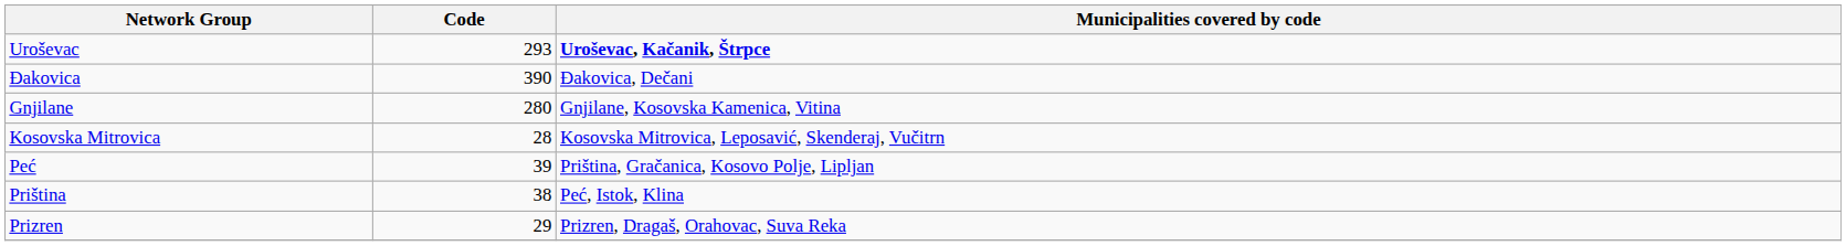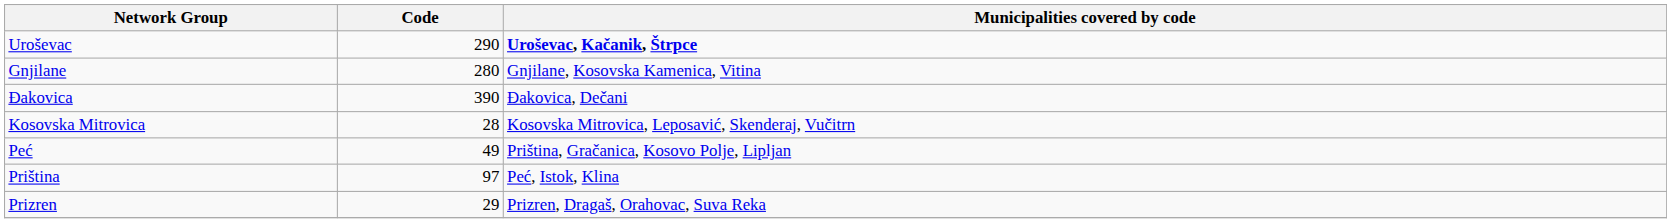Uroševac | Code: 293 -> 290
rows swapped: Đakovica <-> Gnjilane
Peć | Code: 39 -> 49
Priština | Code: 38 -> 97
